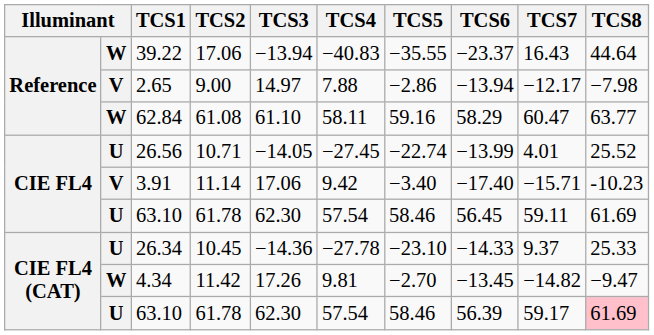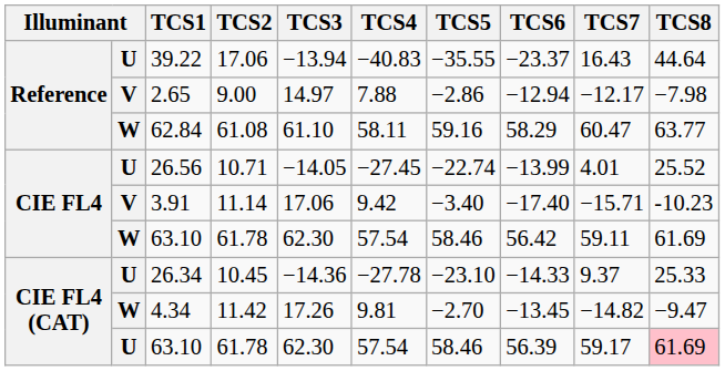39.22 | column 2: W -> U
2.65 | TCS6: −13.94 -> −12.94
CIE FL4 / 63.10 | column 2: U -> W
CIE FL4 / 63.10 | TCS6: 56.45 -> 56.42
